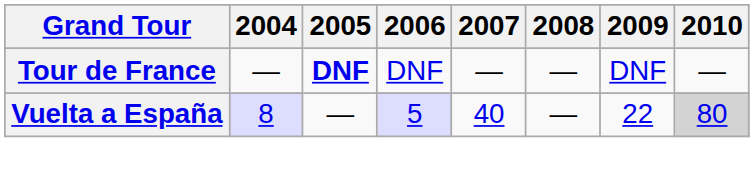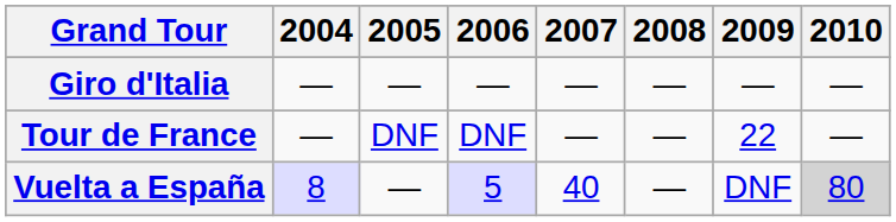+ row: Giro d'Italia | — | — | — | — | — | — | —
Tour de France | 2005: bold -> normal
Tour de France | 2009: DNF -> 22
Vuelta a España | 2009: 22 -> DNF
